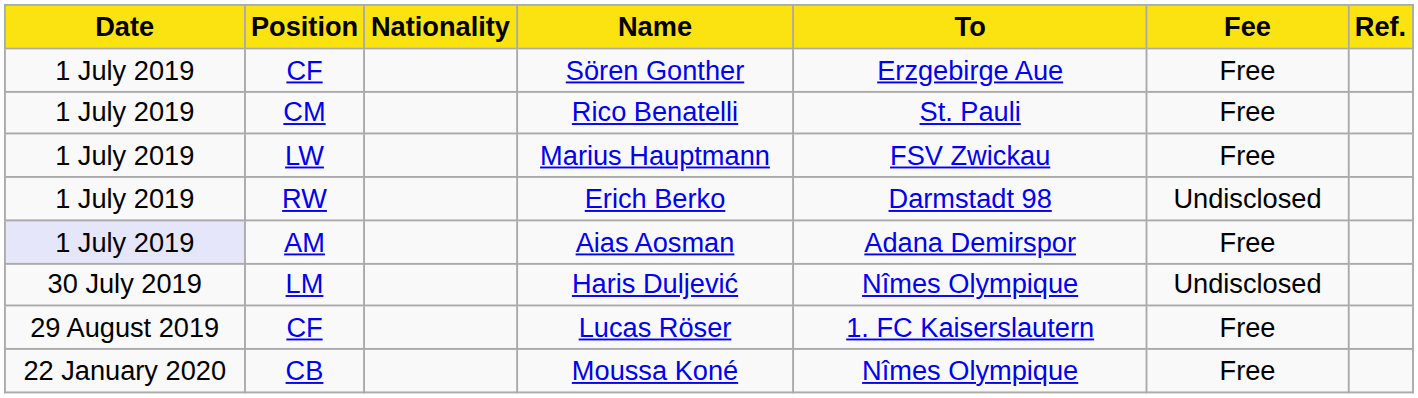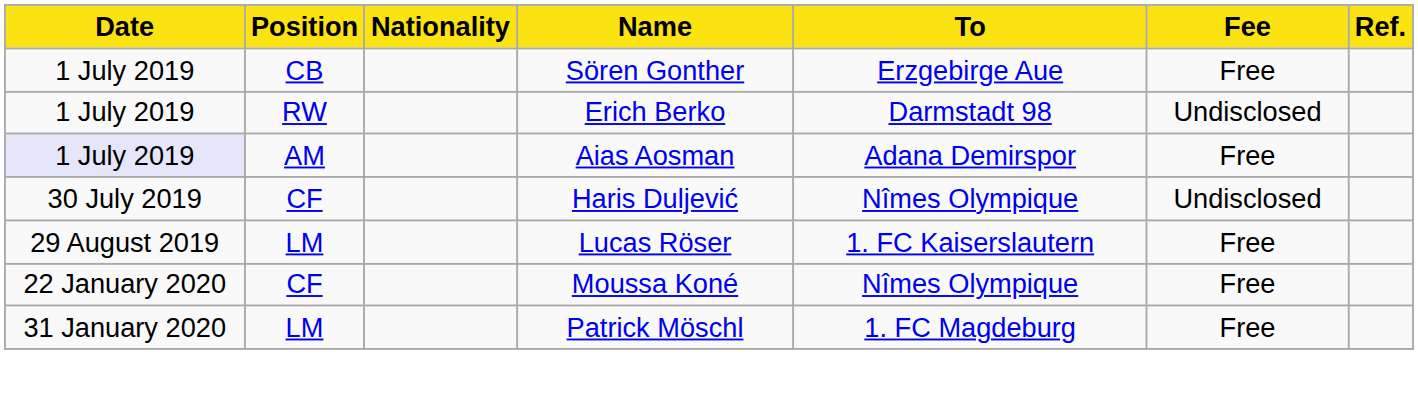Sören Gonther | Position: CF -> CB
- row: 1 July 2019 | CM | Rico Benatelli | St. Pauli | Free
- row: 1 July 2019 | LW | Marius Hauptmann | FSV Zwickau | Free
Haris Duljević | Position: LM -> CF
Lucas Röser | Position: CF -> LM
Moussa Koné | Position: CB -> CF
+ row: 31 January 2020 | LM | Patrick Möschl | 1. FC Magdeburg | Free
